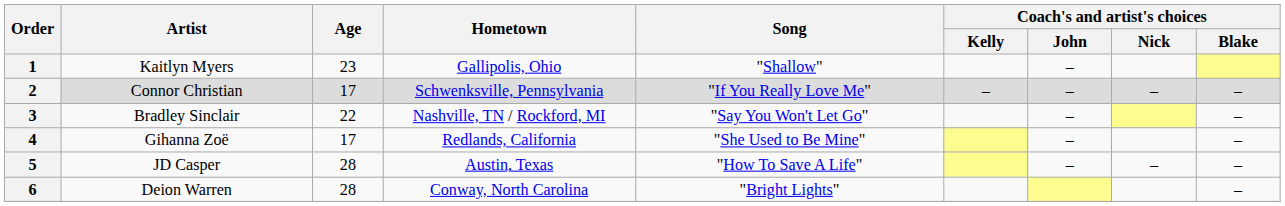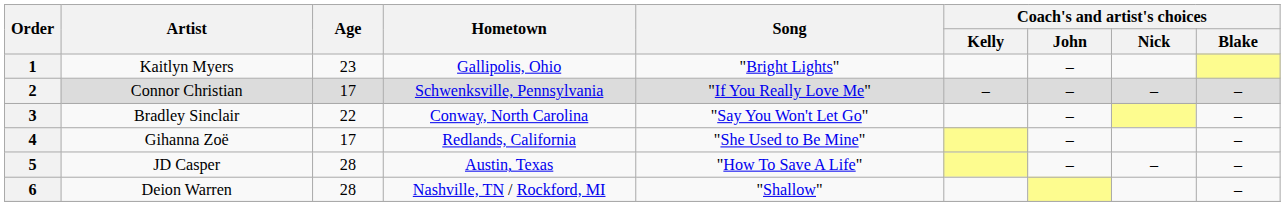1 | Song: "Shallow" -> "Bright Lights"
3 | Hometown: Nashville, TN / Rockford, MI -> Conway, North Carolina
6 | Hometown: Conway, North Carolina -> Nashville, TN / Rockford, MI
6 | Song: "Bright Lights" -> "Shallow"
